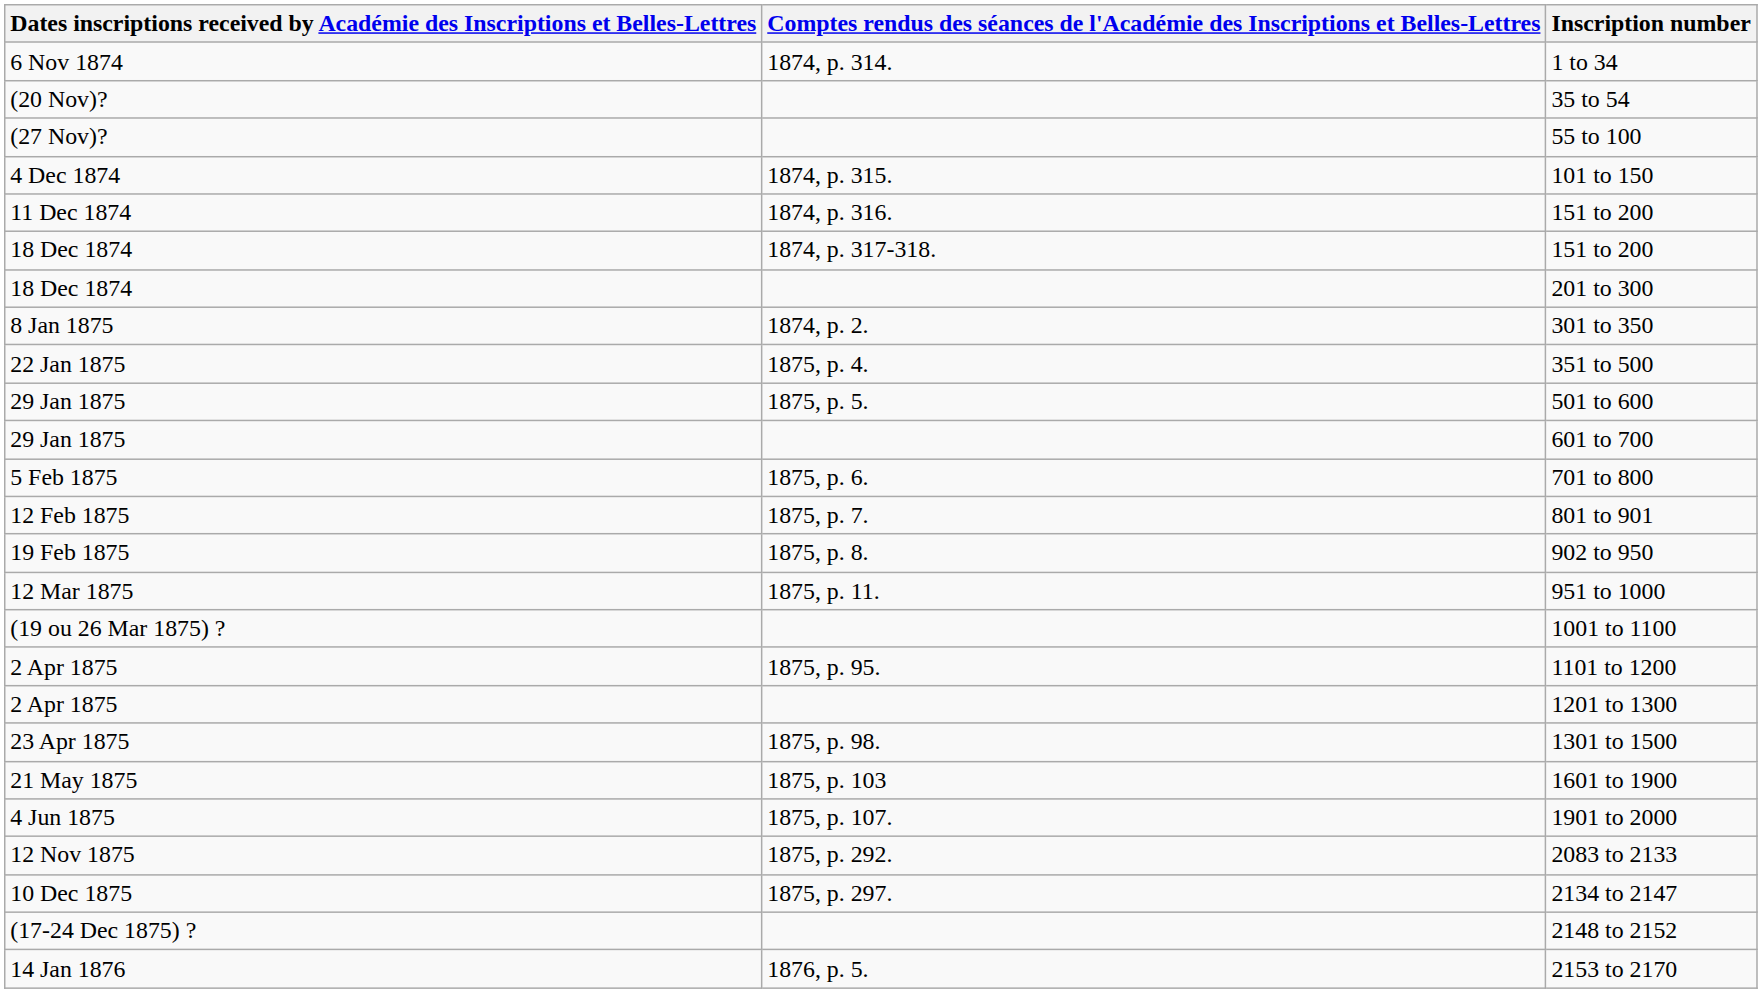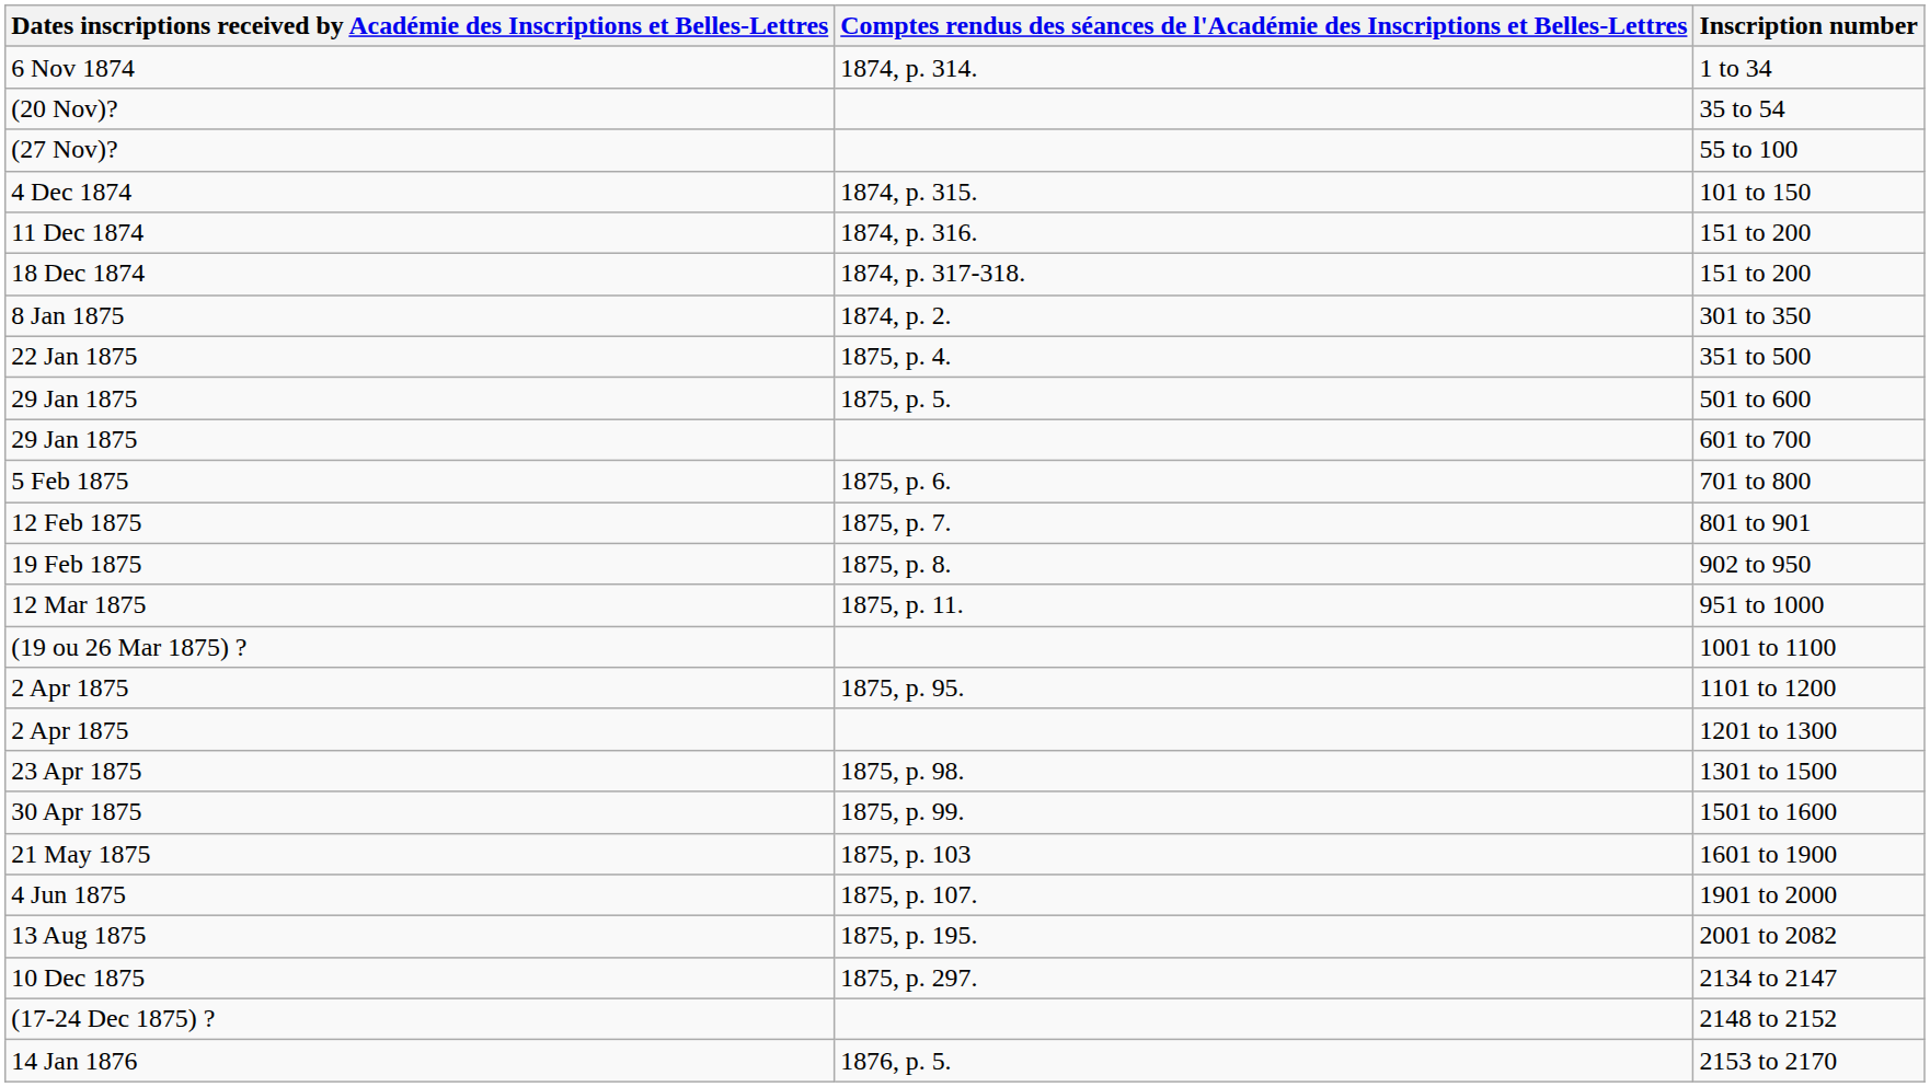- row: 18 Dec 1874 | 201 to 300
+ row: 30 Apr 1875 | 1875, p. 99. | 1501 to 1600
+ row: 13 Aug 1875 | 1875, p. 195. | 2001 to 2082
- row: 12 Nov 1875 | 1875, p. 292. | 2083 to 2133
